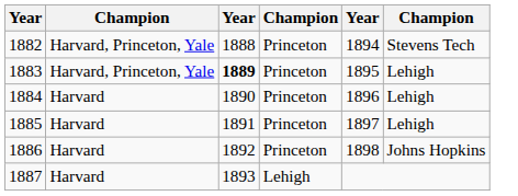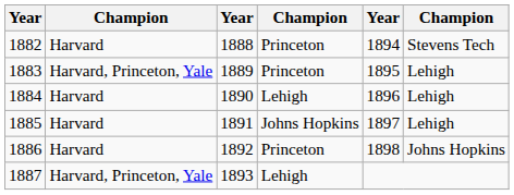1882 | column 2: Harvard, Princeton, Yale -> Harvard
1883 | column 3: bold -> normal
1884 | column 4: Princeton -> Lehigh
1885 | column 4: Princeton -> Johns Hopkins
1887 | column 2: Harvard -> Harvard, Princeton, Yale
